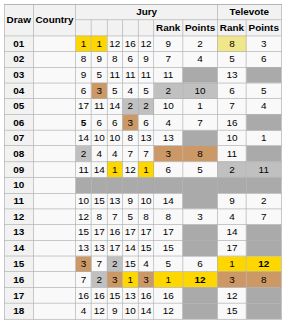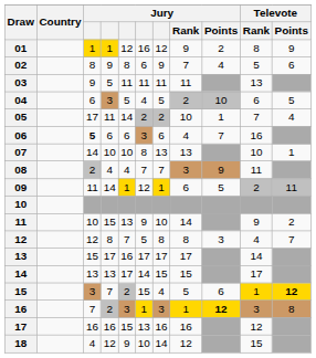01 | Televote / Rank: khaki background -> no background
01 | Televote / Points: 3 -> 9
08 | Jury / Points: 8 -> 9
